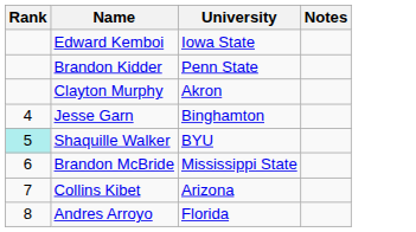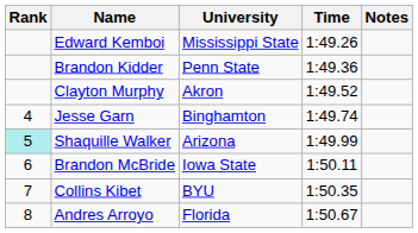+ column: Time | 1:49.26 | 1:49.36 | 1:49.52 | 1:49.74 | 1:49.99 | 1:50.11 | 1:50.35 | 1:50.67
Edward Kemboi | University: Iowa State -> Mississippi State
Shaquille Walker | University: BYU -> Arizona
Brandon McBride | University: Mississippi State -> Iowa State
Collins Kibet | University: Arizona -> BYU
